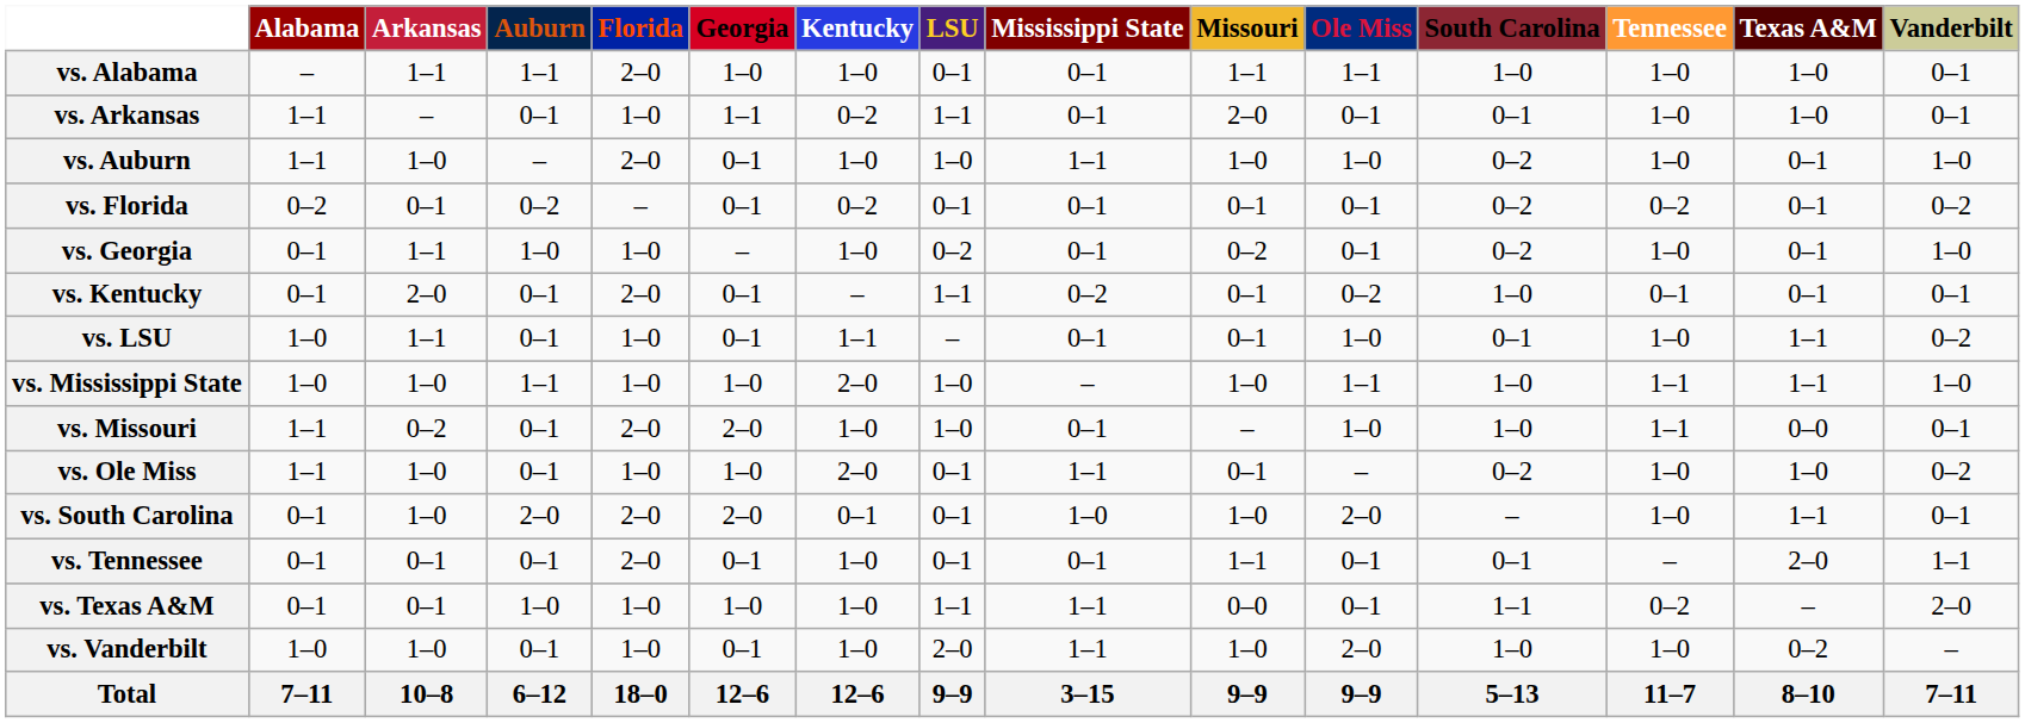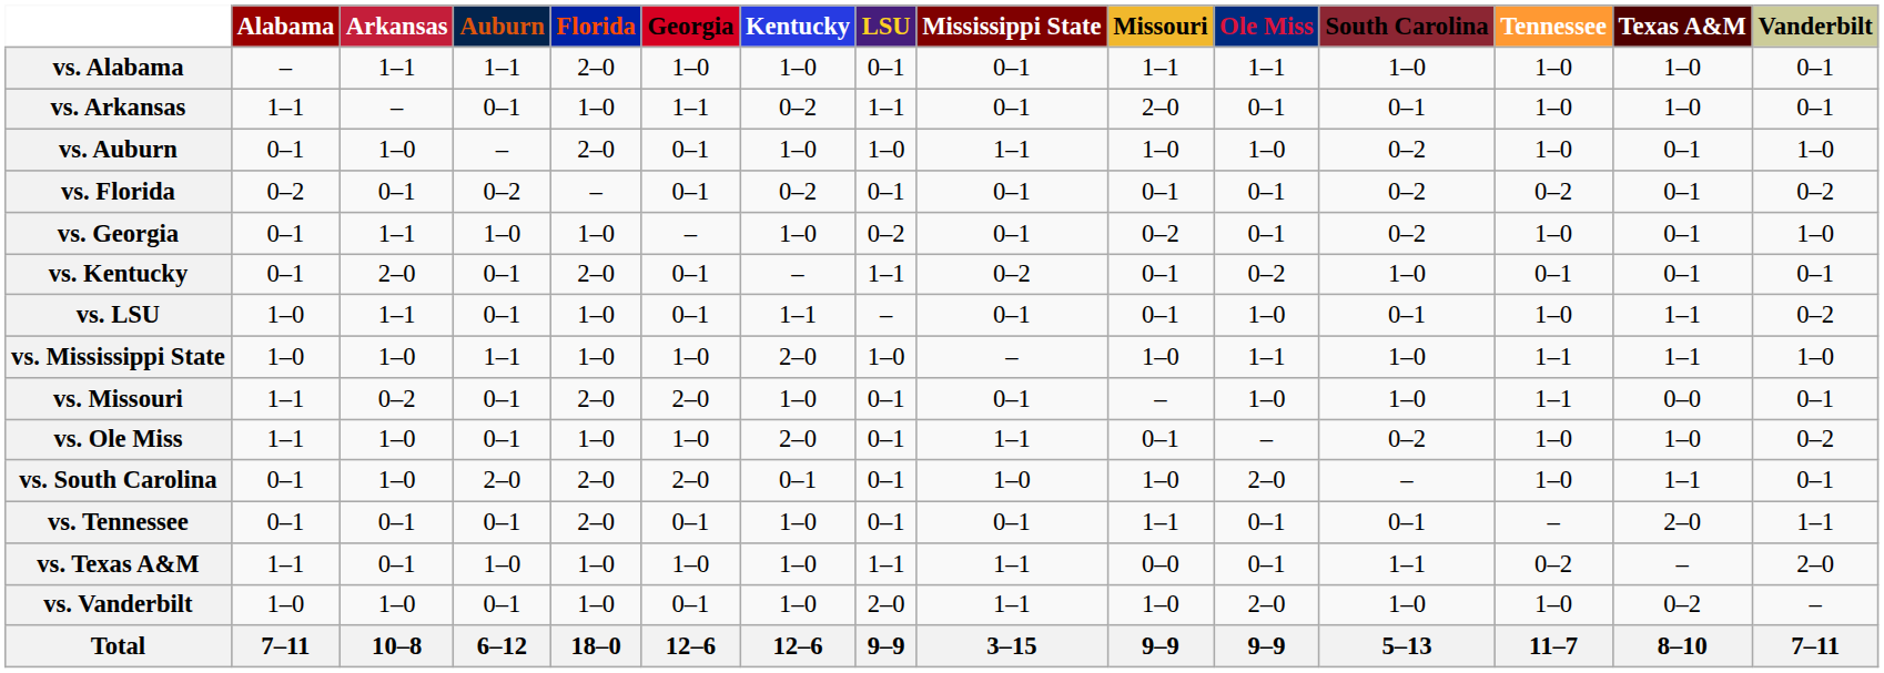vs. Auburn | Alabama: 1–1 -> 0–1
vs. Missouri | LSU: 1–0 -> 0–1
vs. Texas A&M | Alabama: 0–1 -> 1–1
